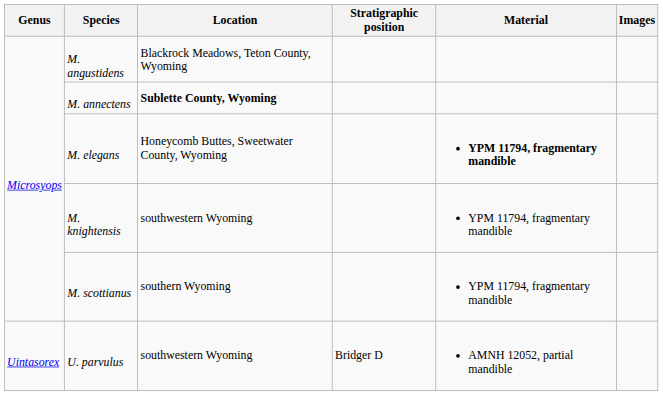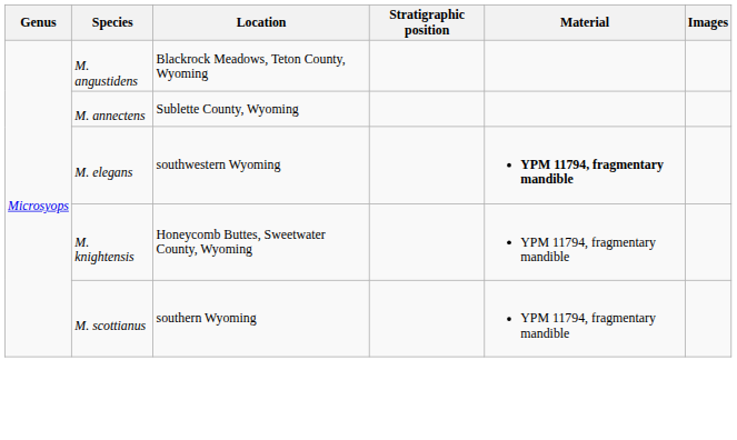M. annectens | Location: bold -> normal
M. elegans | Location: Honeycomb Buttes, Sweetwater County, Wyoming -> southwestern Wyoming
M. knightensis | Location: southwestern Wyoming -> Honeycomb Buttes, Sweetwater County, Wyoming
- row: Uintasorex | U. parvulus | southwestern Wyoming | Bridger D | AMNH 12052, partial mandible
